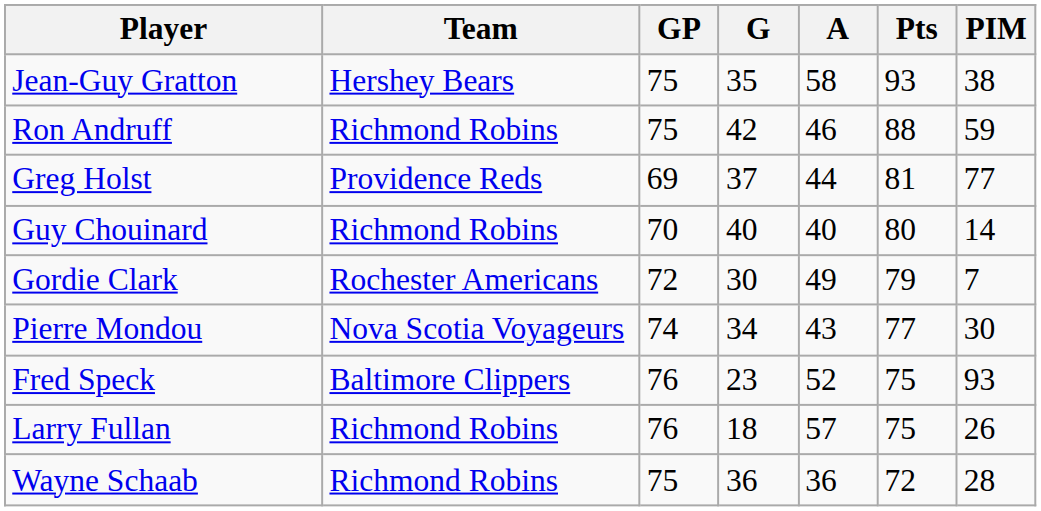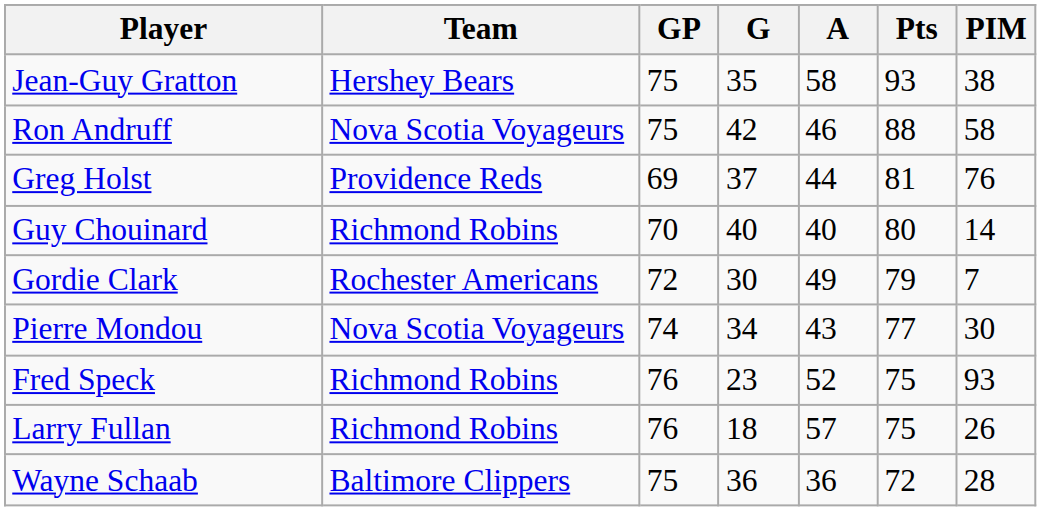Ron Andruff | Team: Richmond Robins -> Nova Scotia Voyageurs
Ron Andruff | PIM: 59 -> 58
Greg Holst | PIM: 77 -> 76
Fred Speck | Team: Baltimore Clippers -> Richmond Robins
Wayne Schaab | Team: Richmond Robins -> Baltimore Clippers
